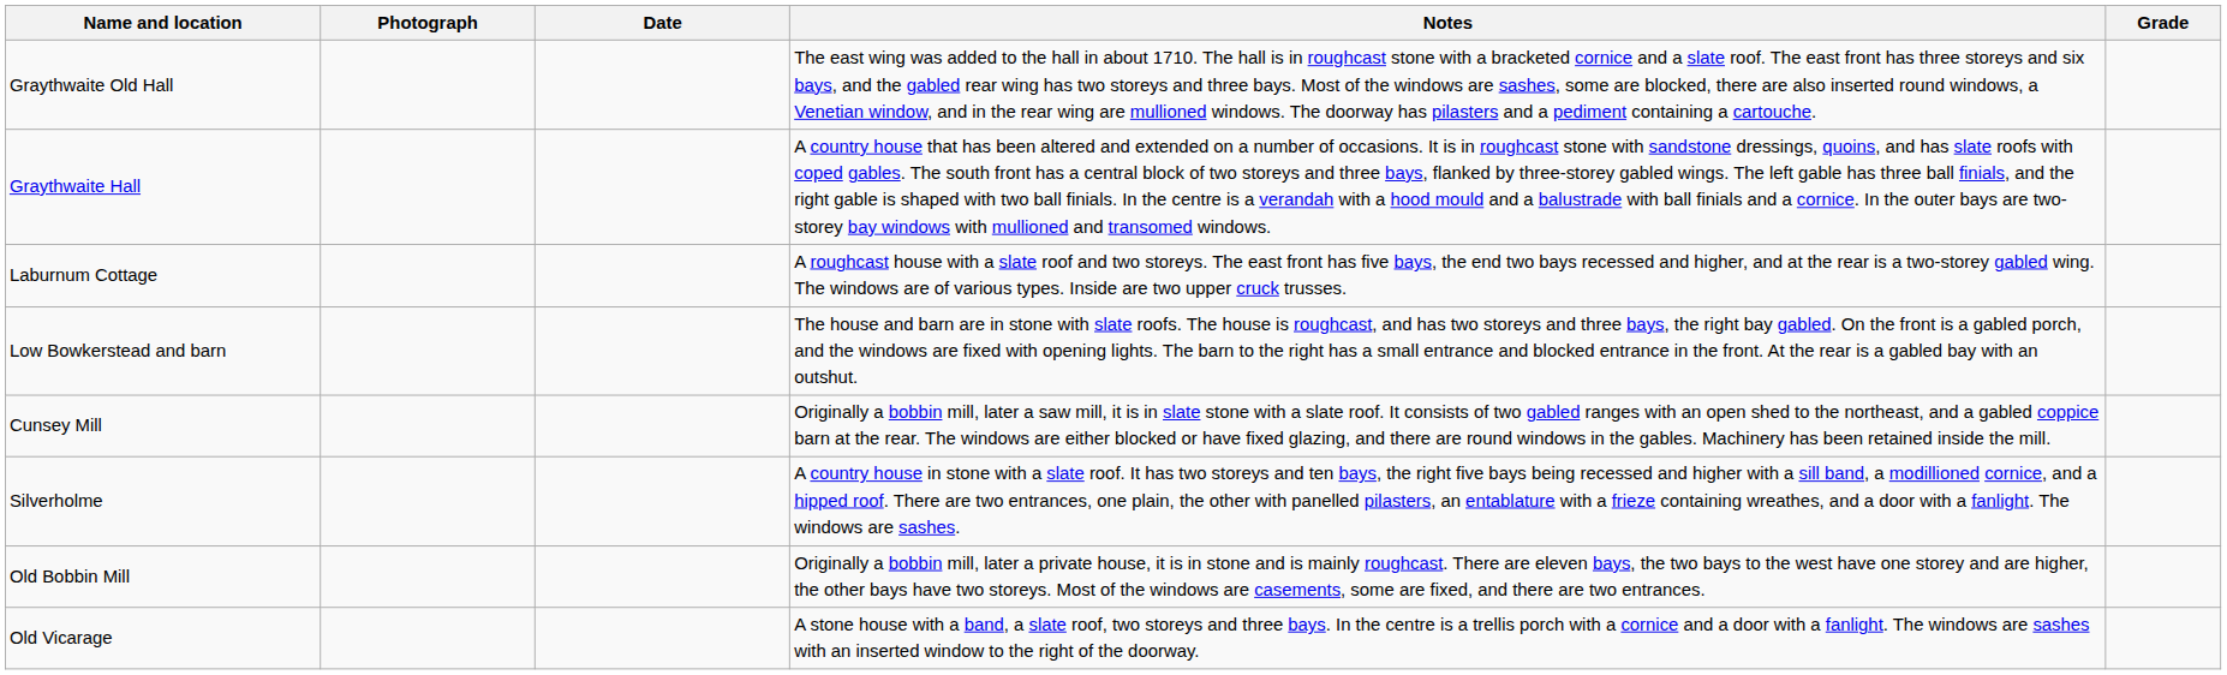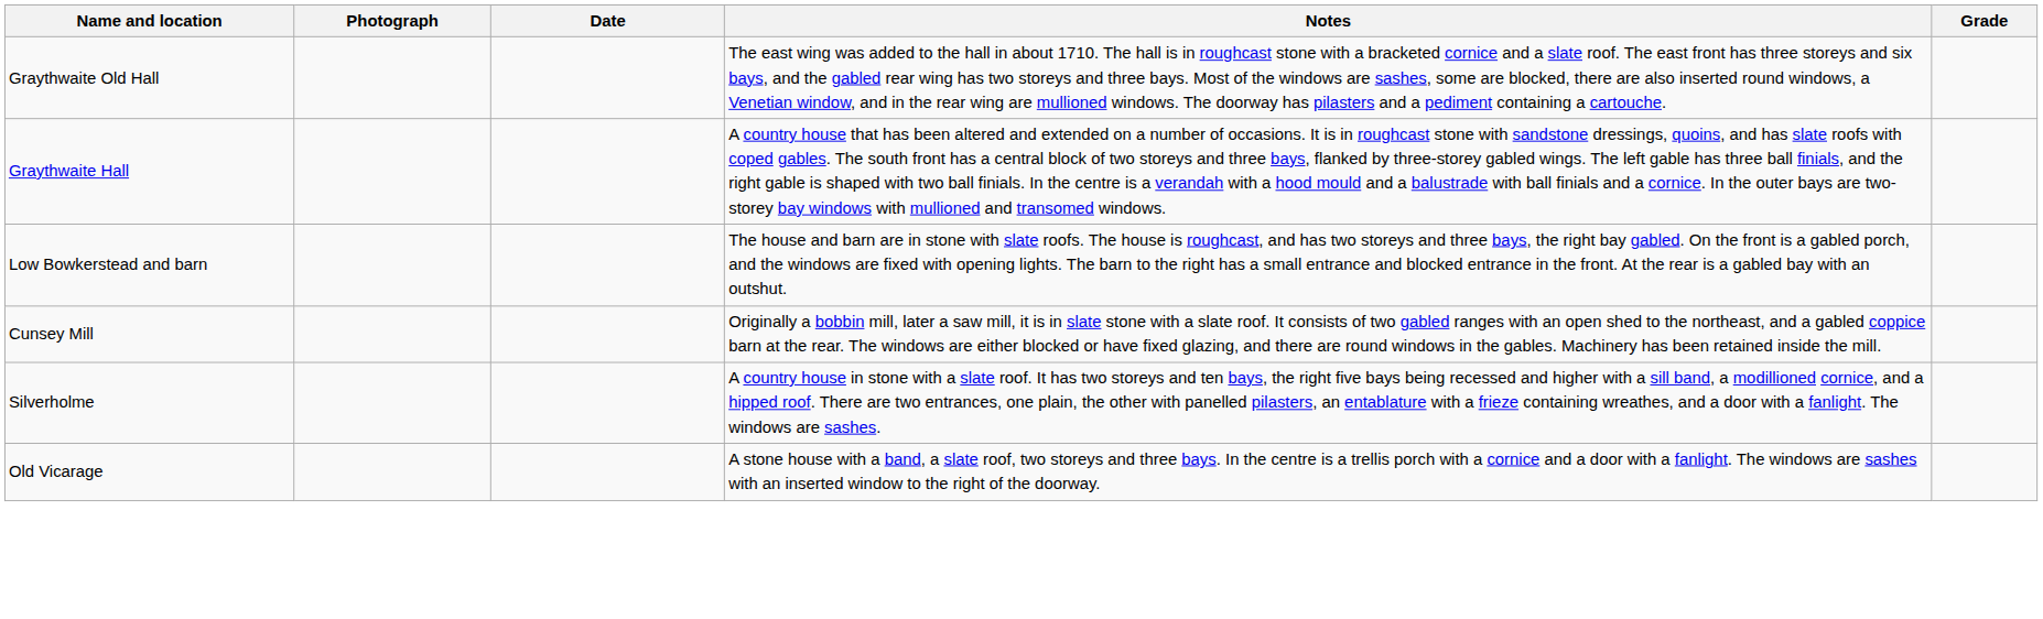- row: Laburnum Cottage | A roughcast house with a slate roof and two storeys. The east front has five bays, the end two bays recessed and higher, and at the rear is a two-storey gabled wing. The windows are of various types. Inside are two upper cruck trusses.
- row: Old Bobbin Mill | Originally a bobbin mill, later a private house, it is in stone and is mainly roughcast. There are eleven bays, the two bays to the west have one storey and are higher, the other bays have two storeys. Most of the windows are casements, some are fixed, and there are two entrances.
